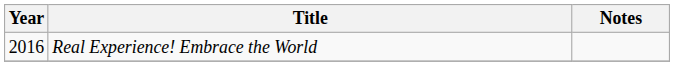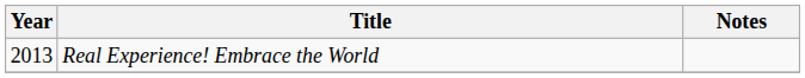Real Experience! Embrace the World | Year: 2016 -> 2013
